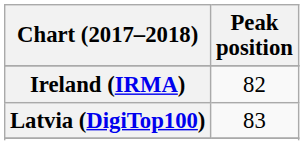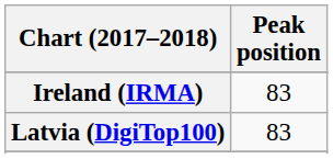Ireland (IRMA) | Peak position: 82 -> 83
